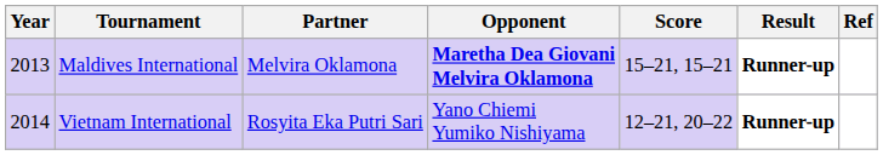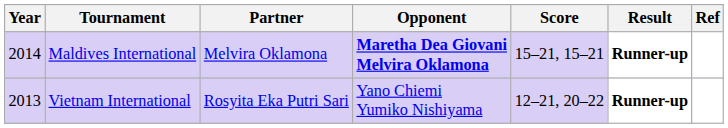Maldives International | Year: 2013 -> 2014
Vietnam International | Year: 2014 -> 2013
